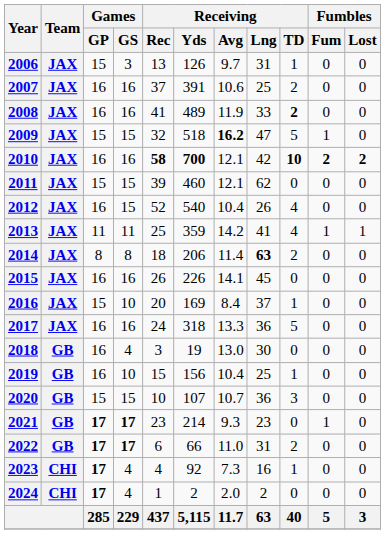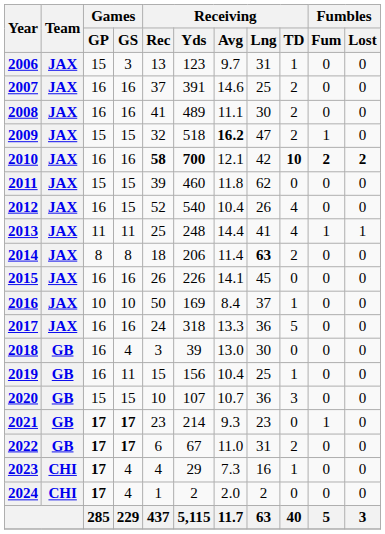2006 | Receiving / Yds: 126 -> 123
2007 | Receiving / Avg: 10.6 -> 14.6
2008 | Receiving / Avg: 11.9 -> 11.1
2008 | Receiving / Lng: 33 -> 30
2008 | Receiving / TD: bold -> normal
2009 | Receiving / TD: 5 -> 2
2011 | Receiving / Avg: 12.1 -> 11.8
2013 | Receiving / Yds: 359 -> 248
2013 | Receiving / Avg: 14.2 -> 14.4
2016 | Games / GP: 15 -> 10
2016 | Receiving / Rec: 20 -> 50
2018 | Receiving / Yds: 19 -> 39
2019 | Games / GS: 10 -> 11
2022 | Receiving / Yds: 66 -> 67
2023 | Receiving / Yds: 92 -> 29
